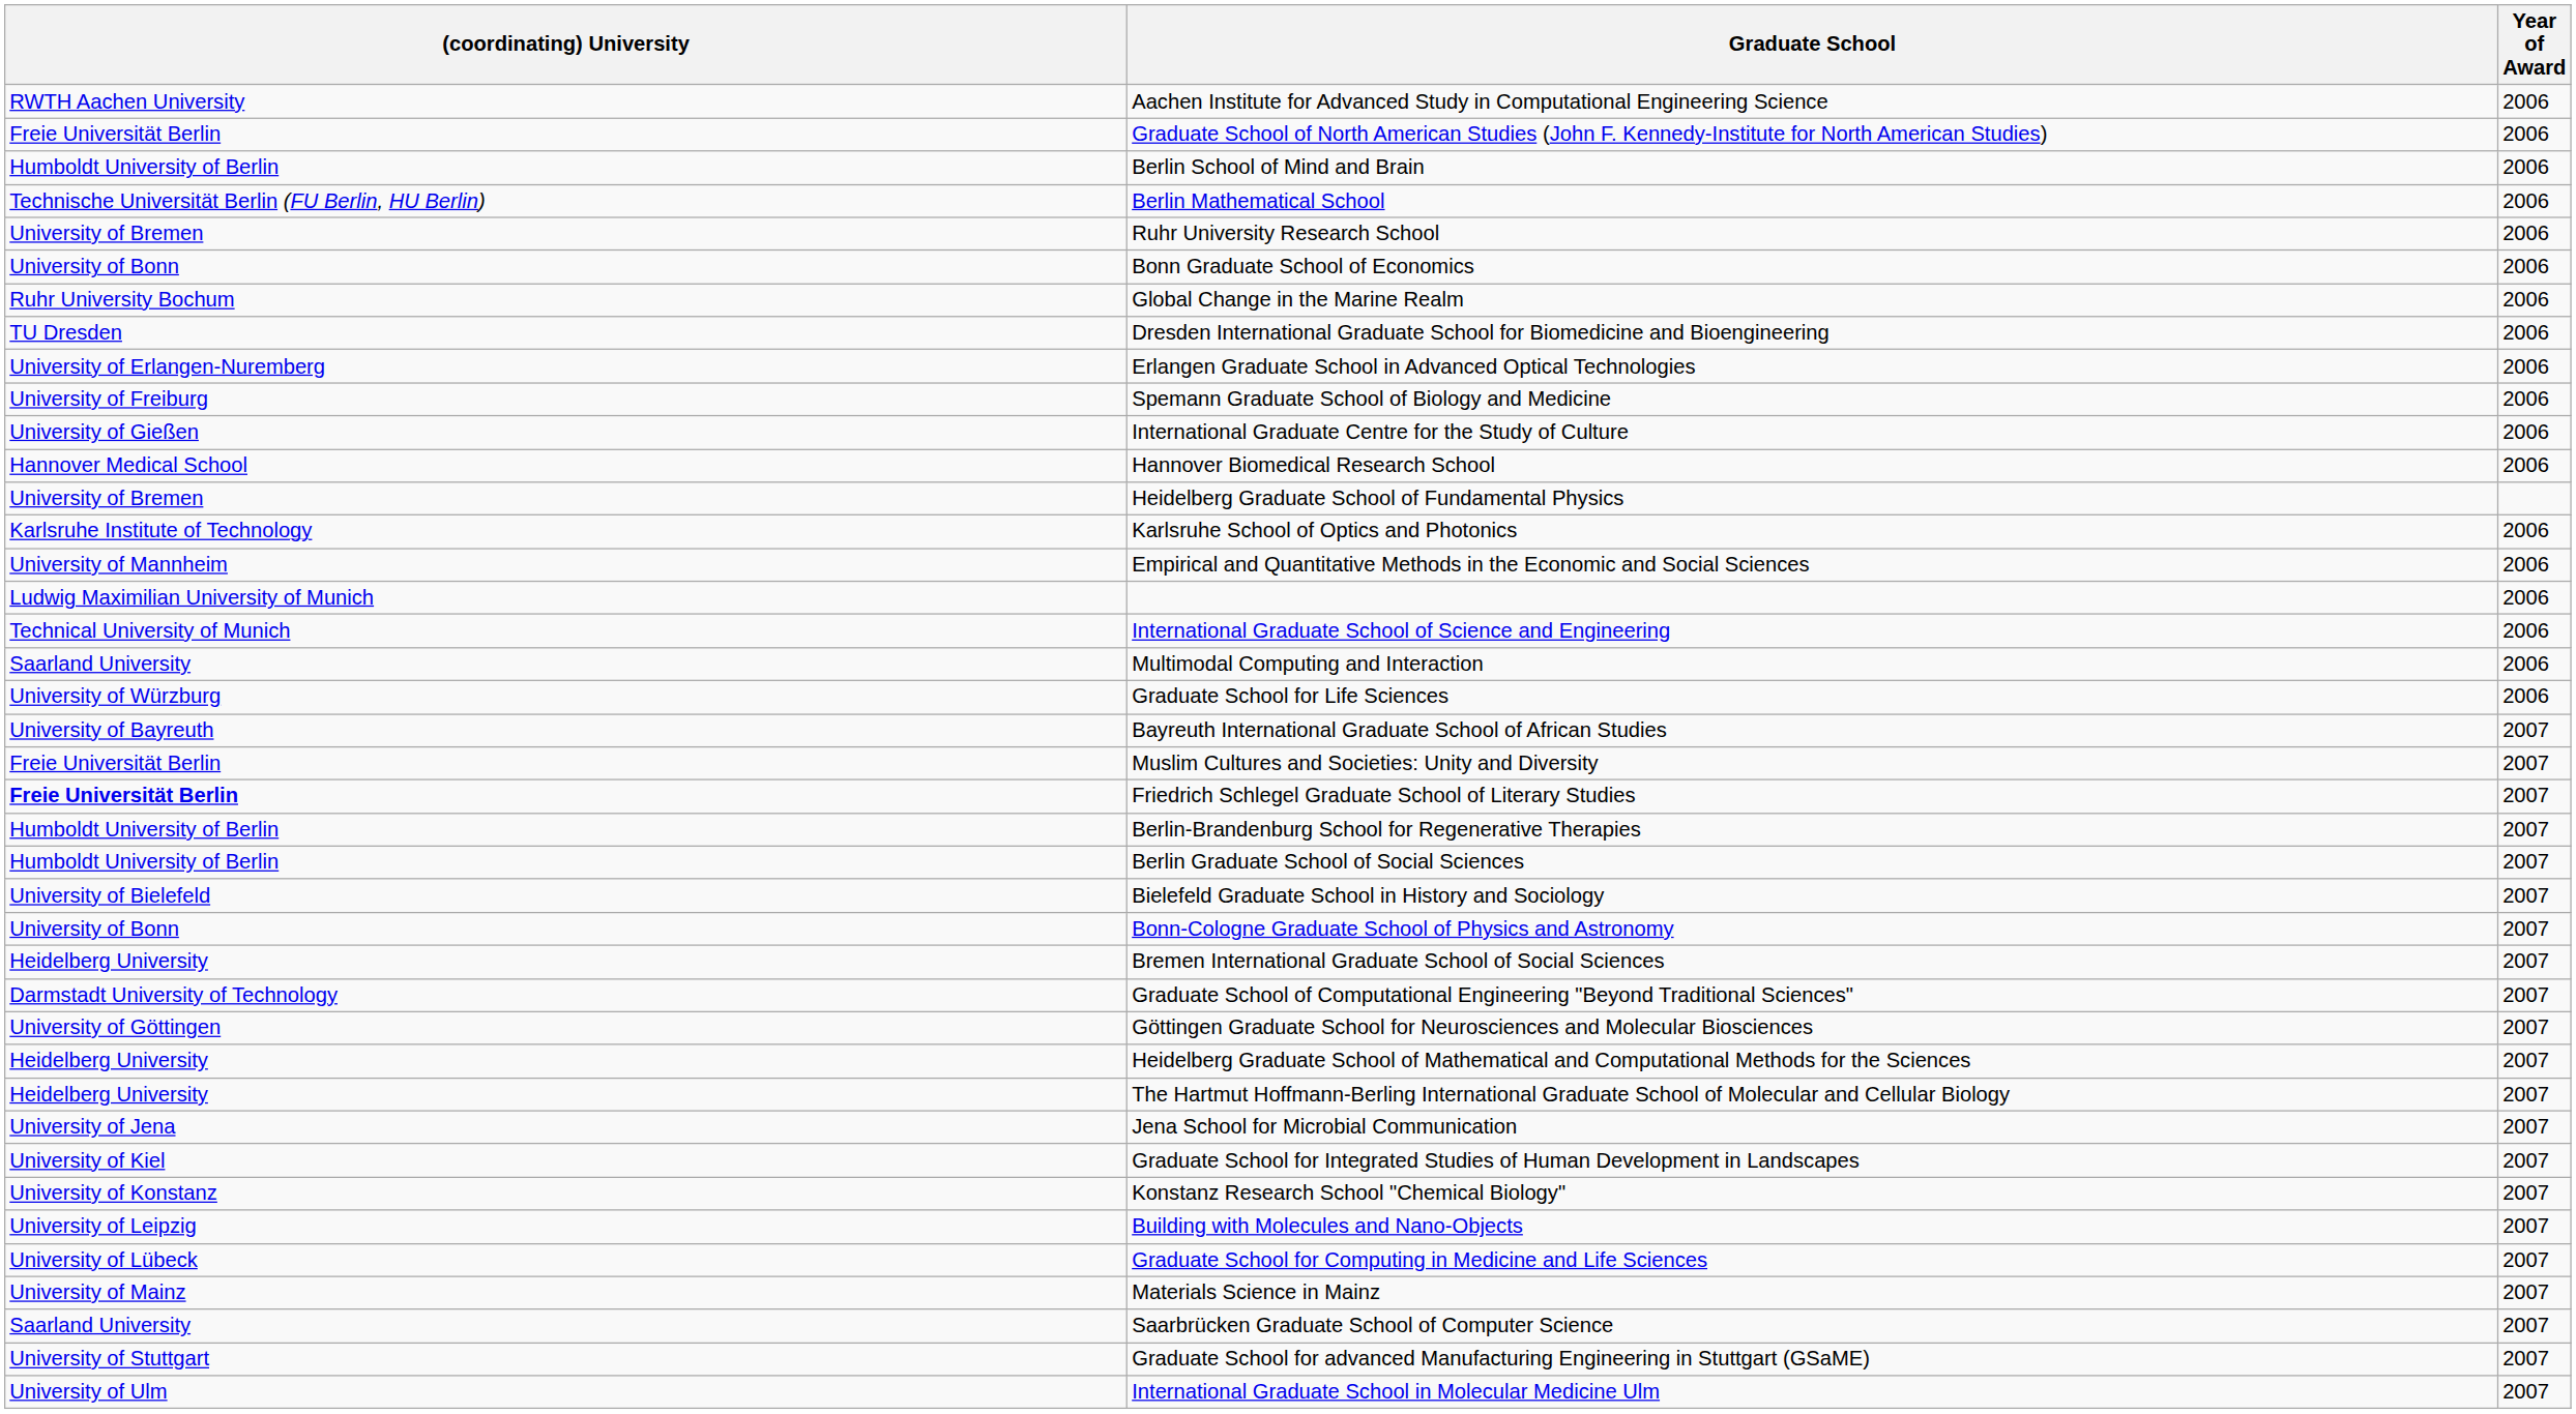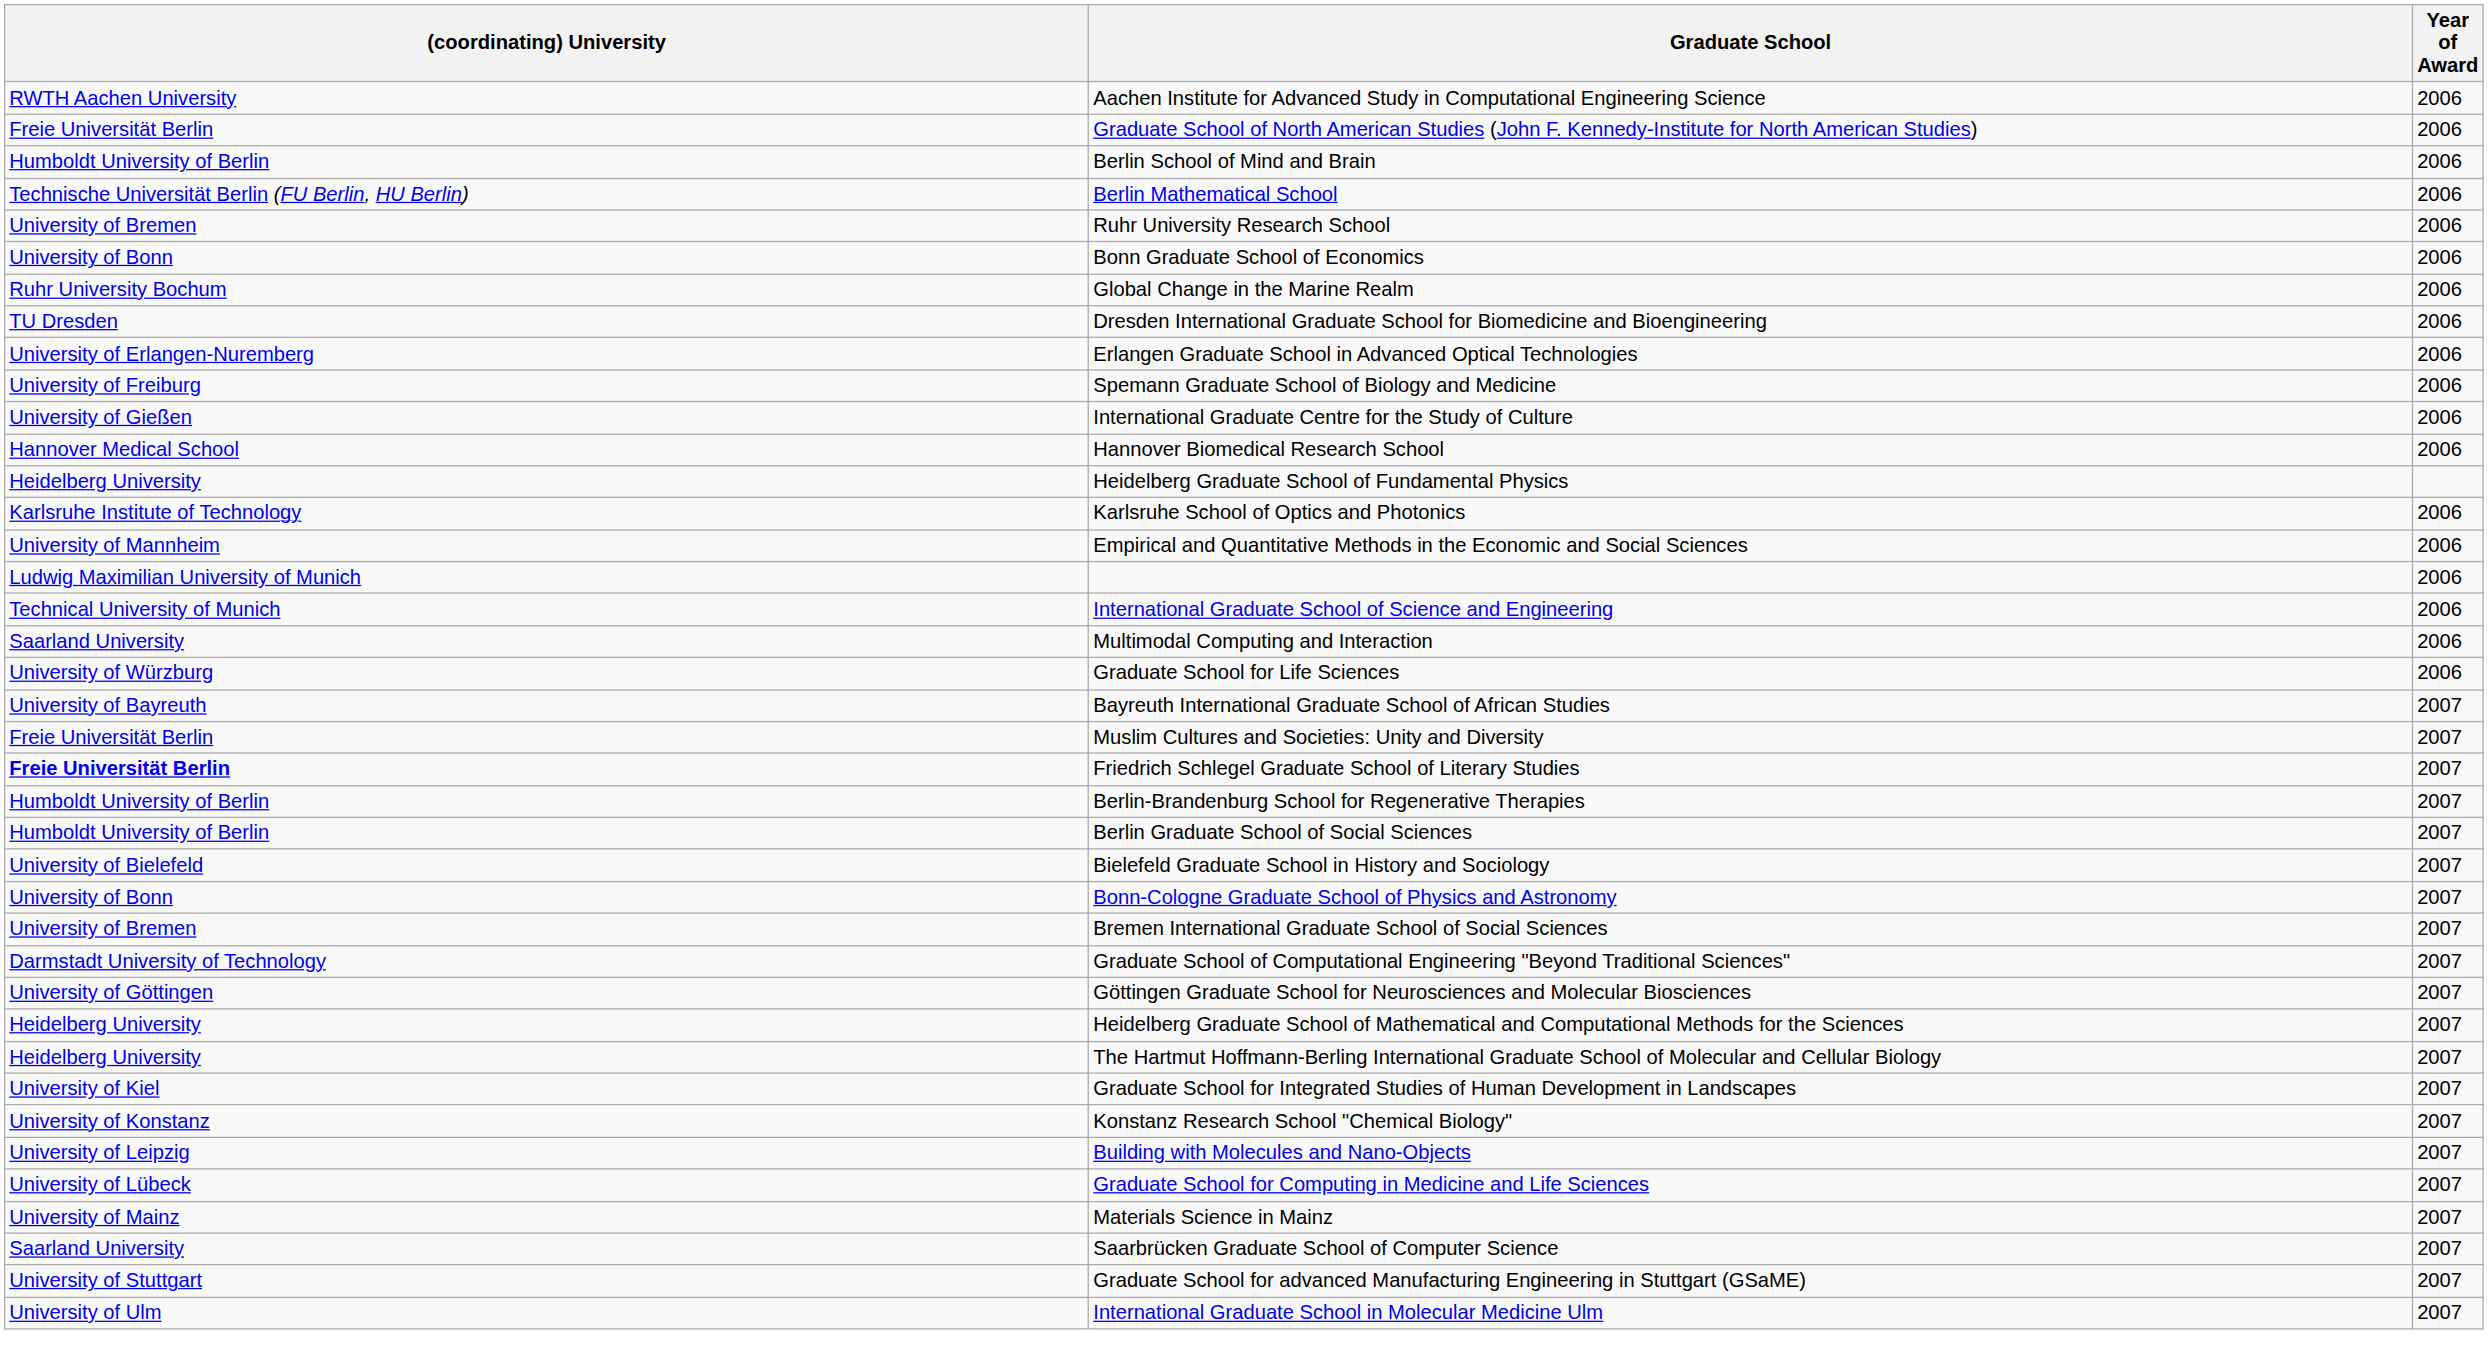Heidelberg Graduate School of Fundamental Physics | (coordinating) University: University of Bremen -> Heidelberg University
Bremen International Graduate School of Social Sciences | (coordinating) University: Heidelberg University -> University of Bremen
- row: University of Jena | Jena School for Microbial Communication | 2007
